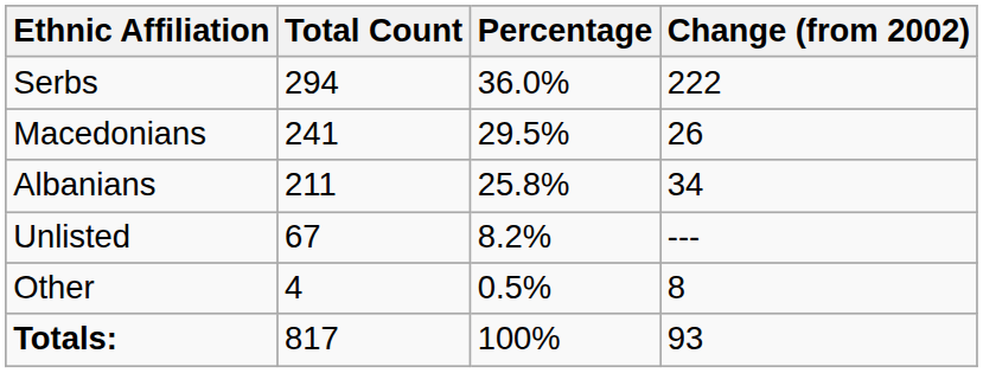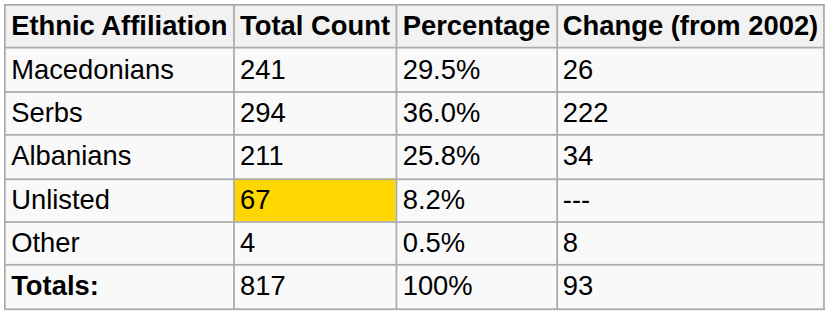rows swapped: Serbs <-> Macedonians
Unlisted | Total Count: no background -> gold background
